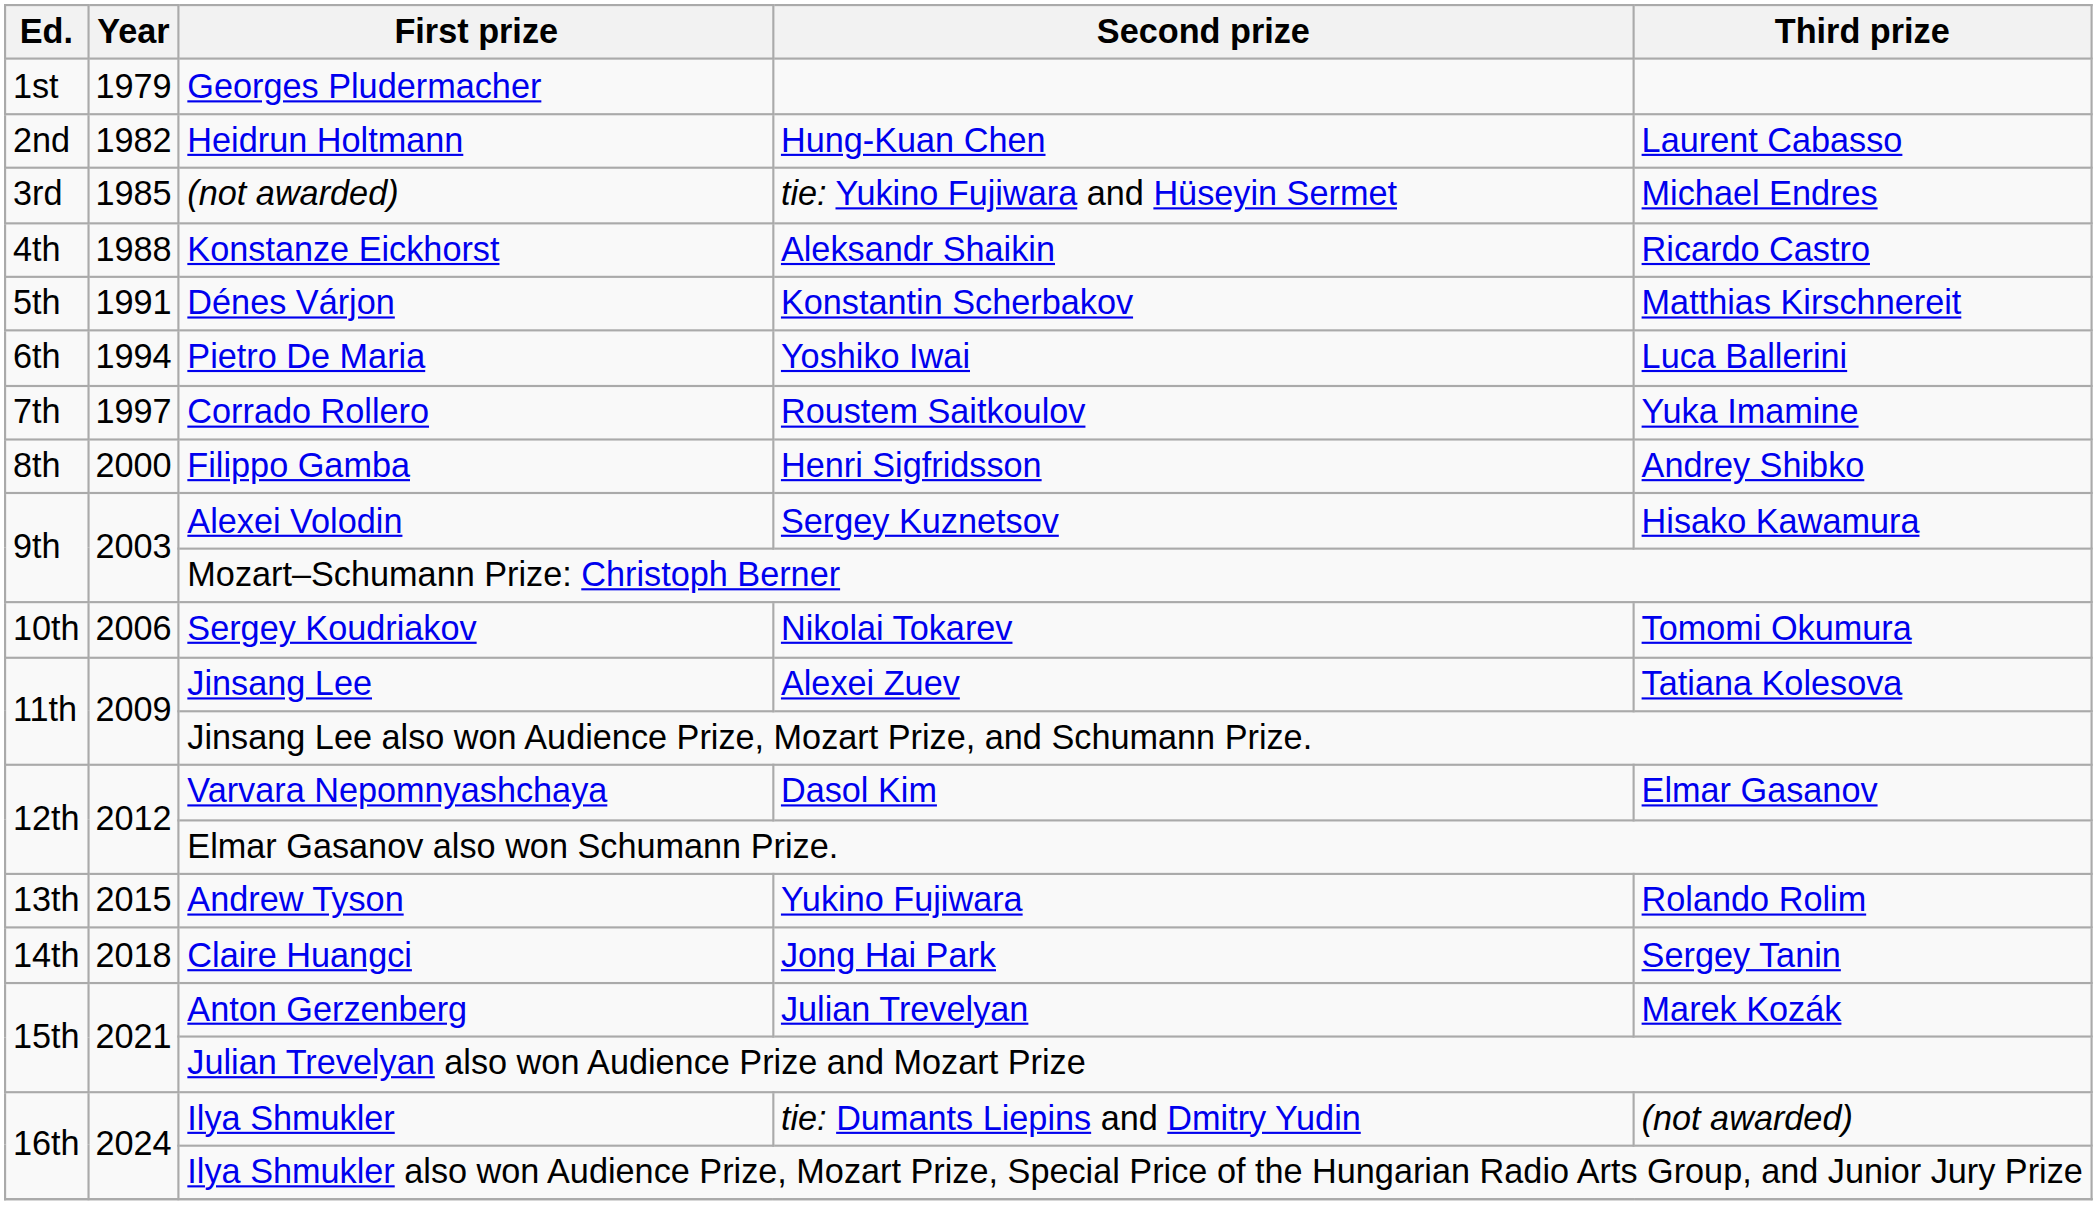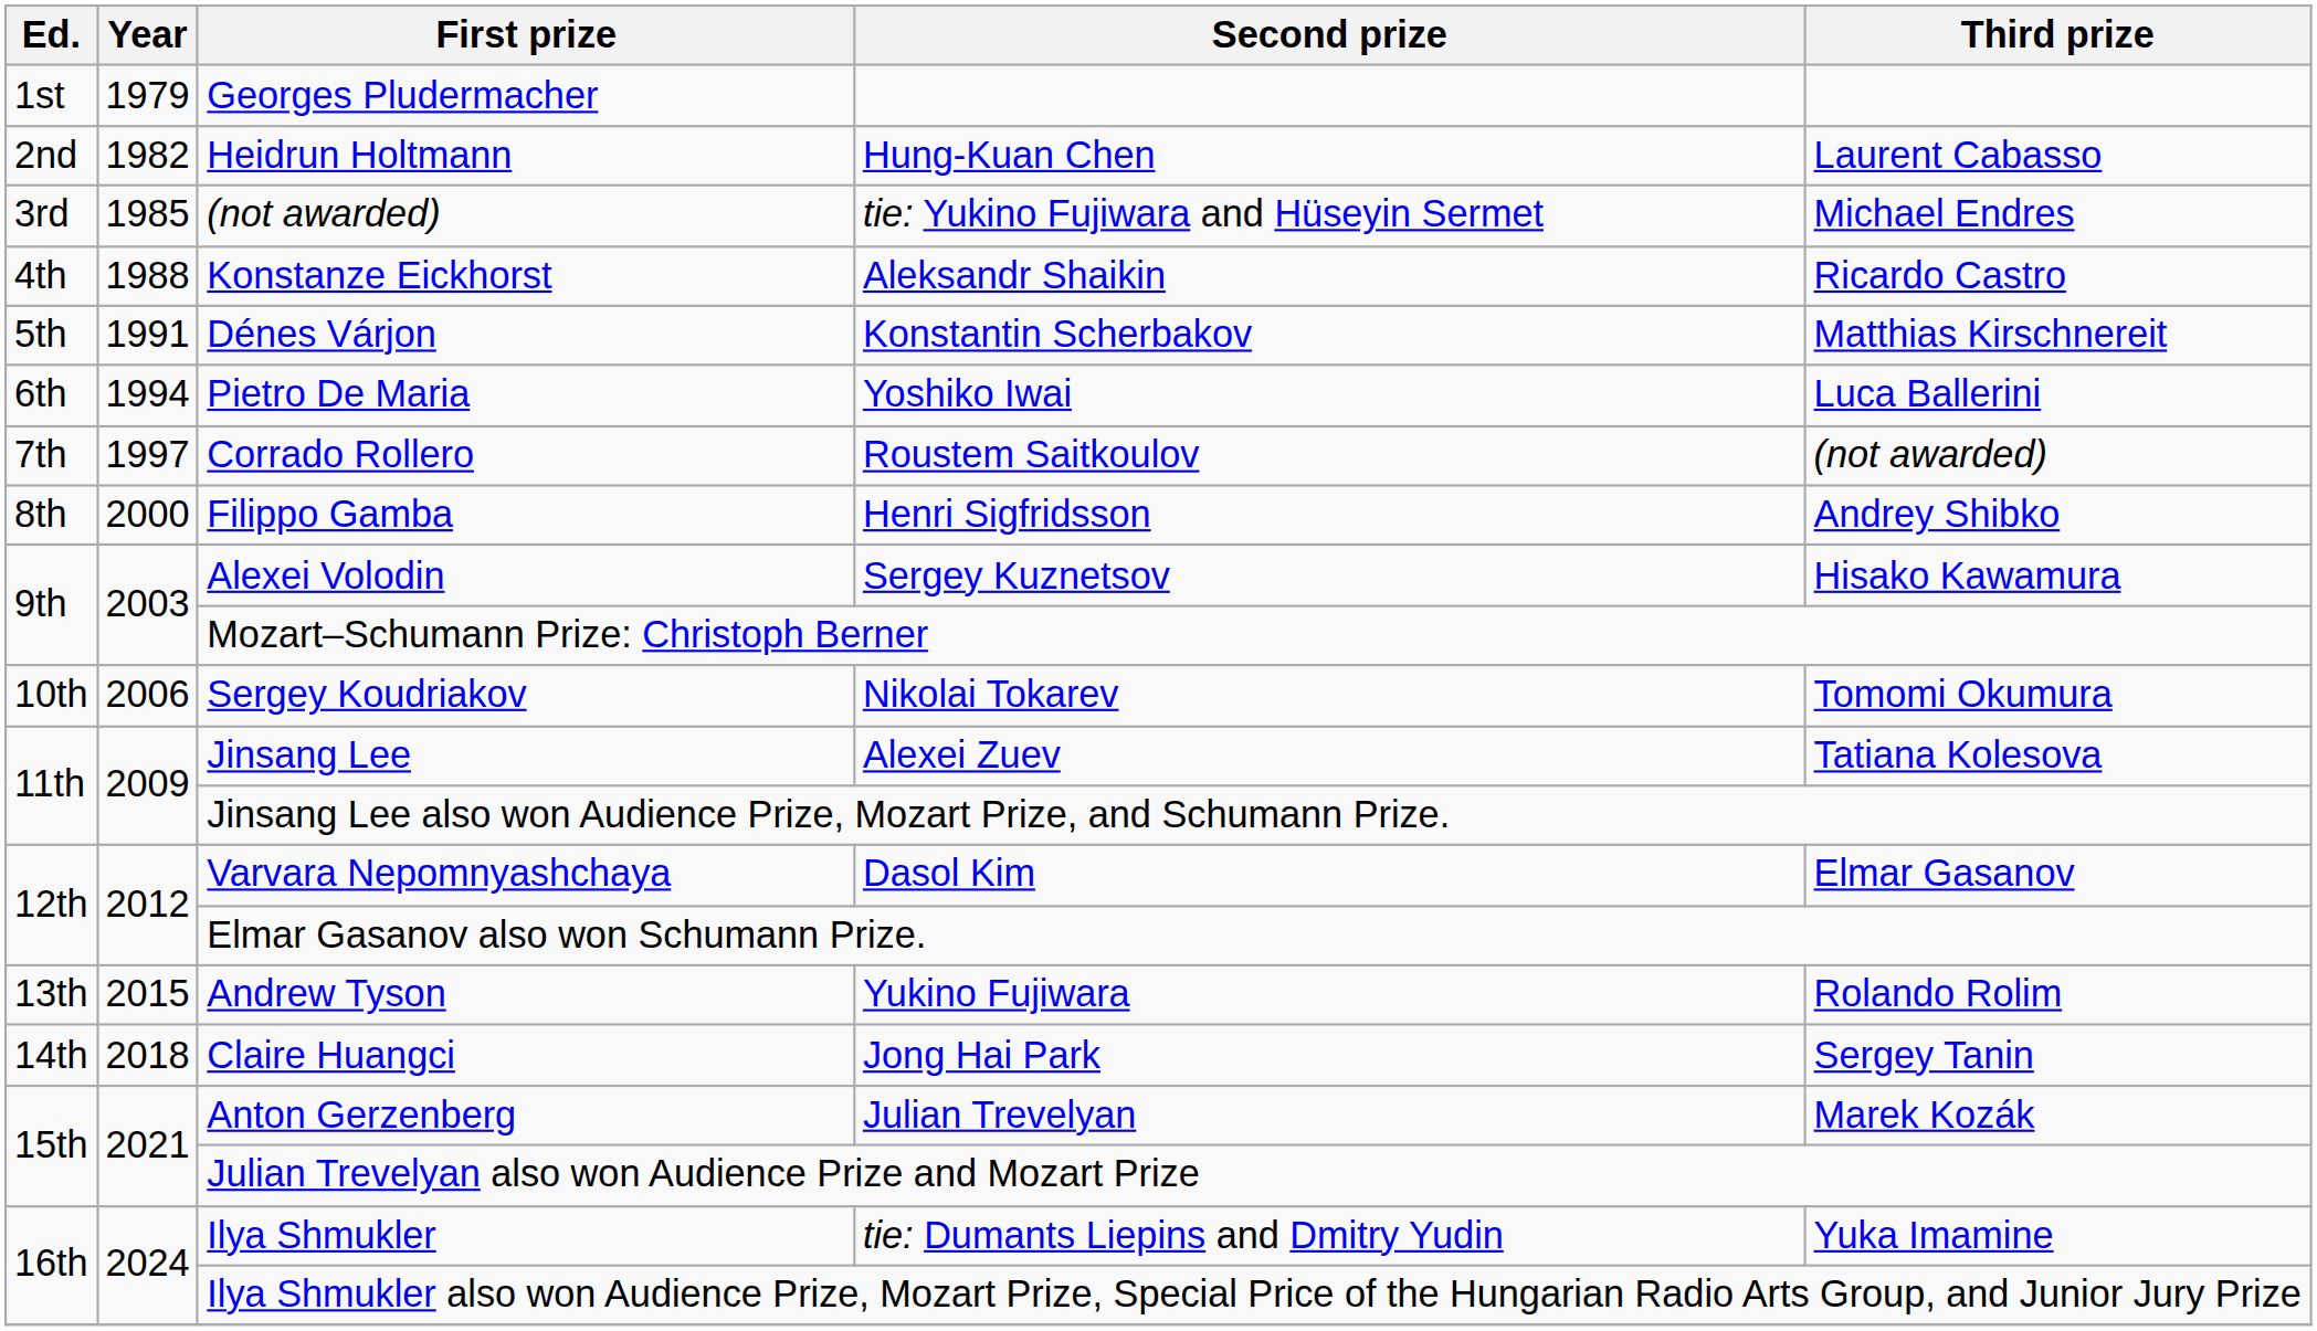Corrado Rollero | Third prize: Yuka Imamine -> (not awarded)
Ilya Shmukler | Third prize: (not awarded) -> Yuka Imamine
